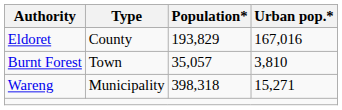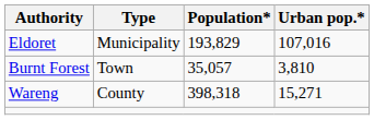Eldoret | Type: County -> Municipality
Eldoret | Urban pop.*: 167,016 -> 107,016
Wareng | Type: Municipality -> County
